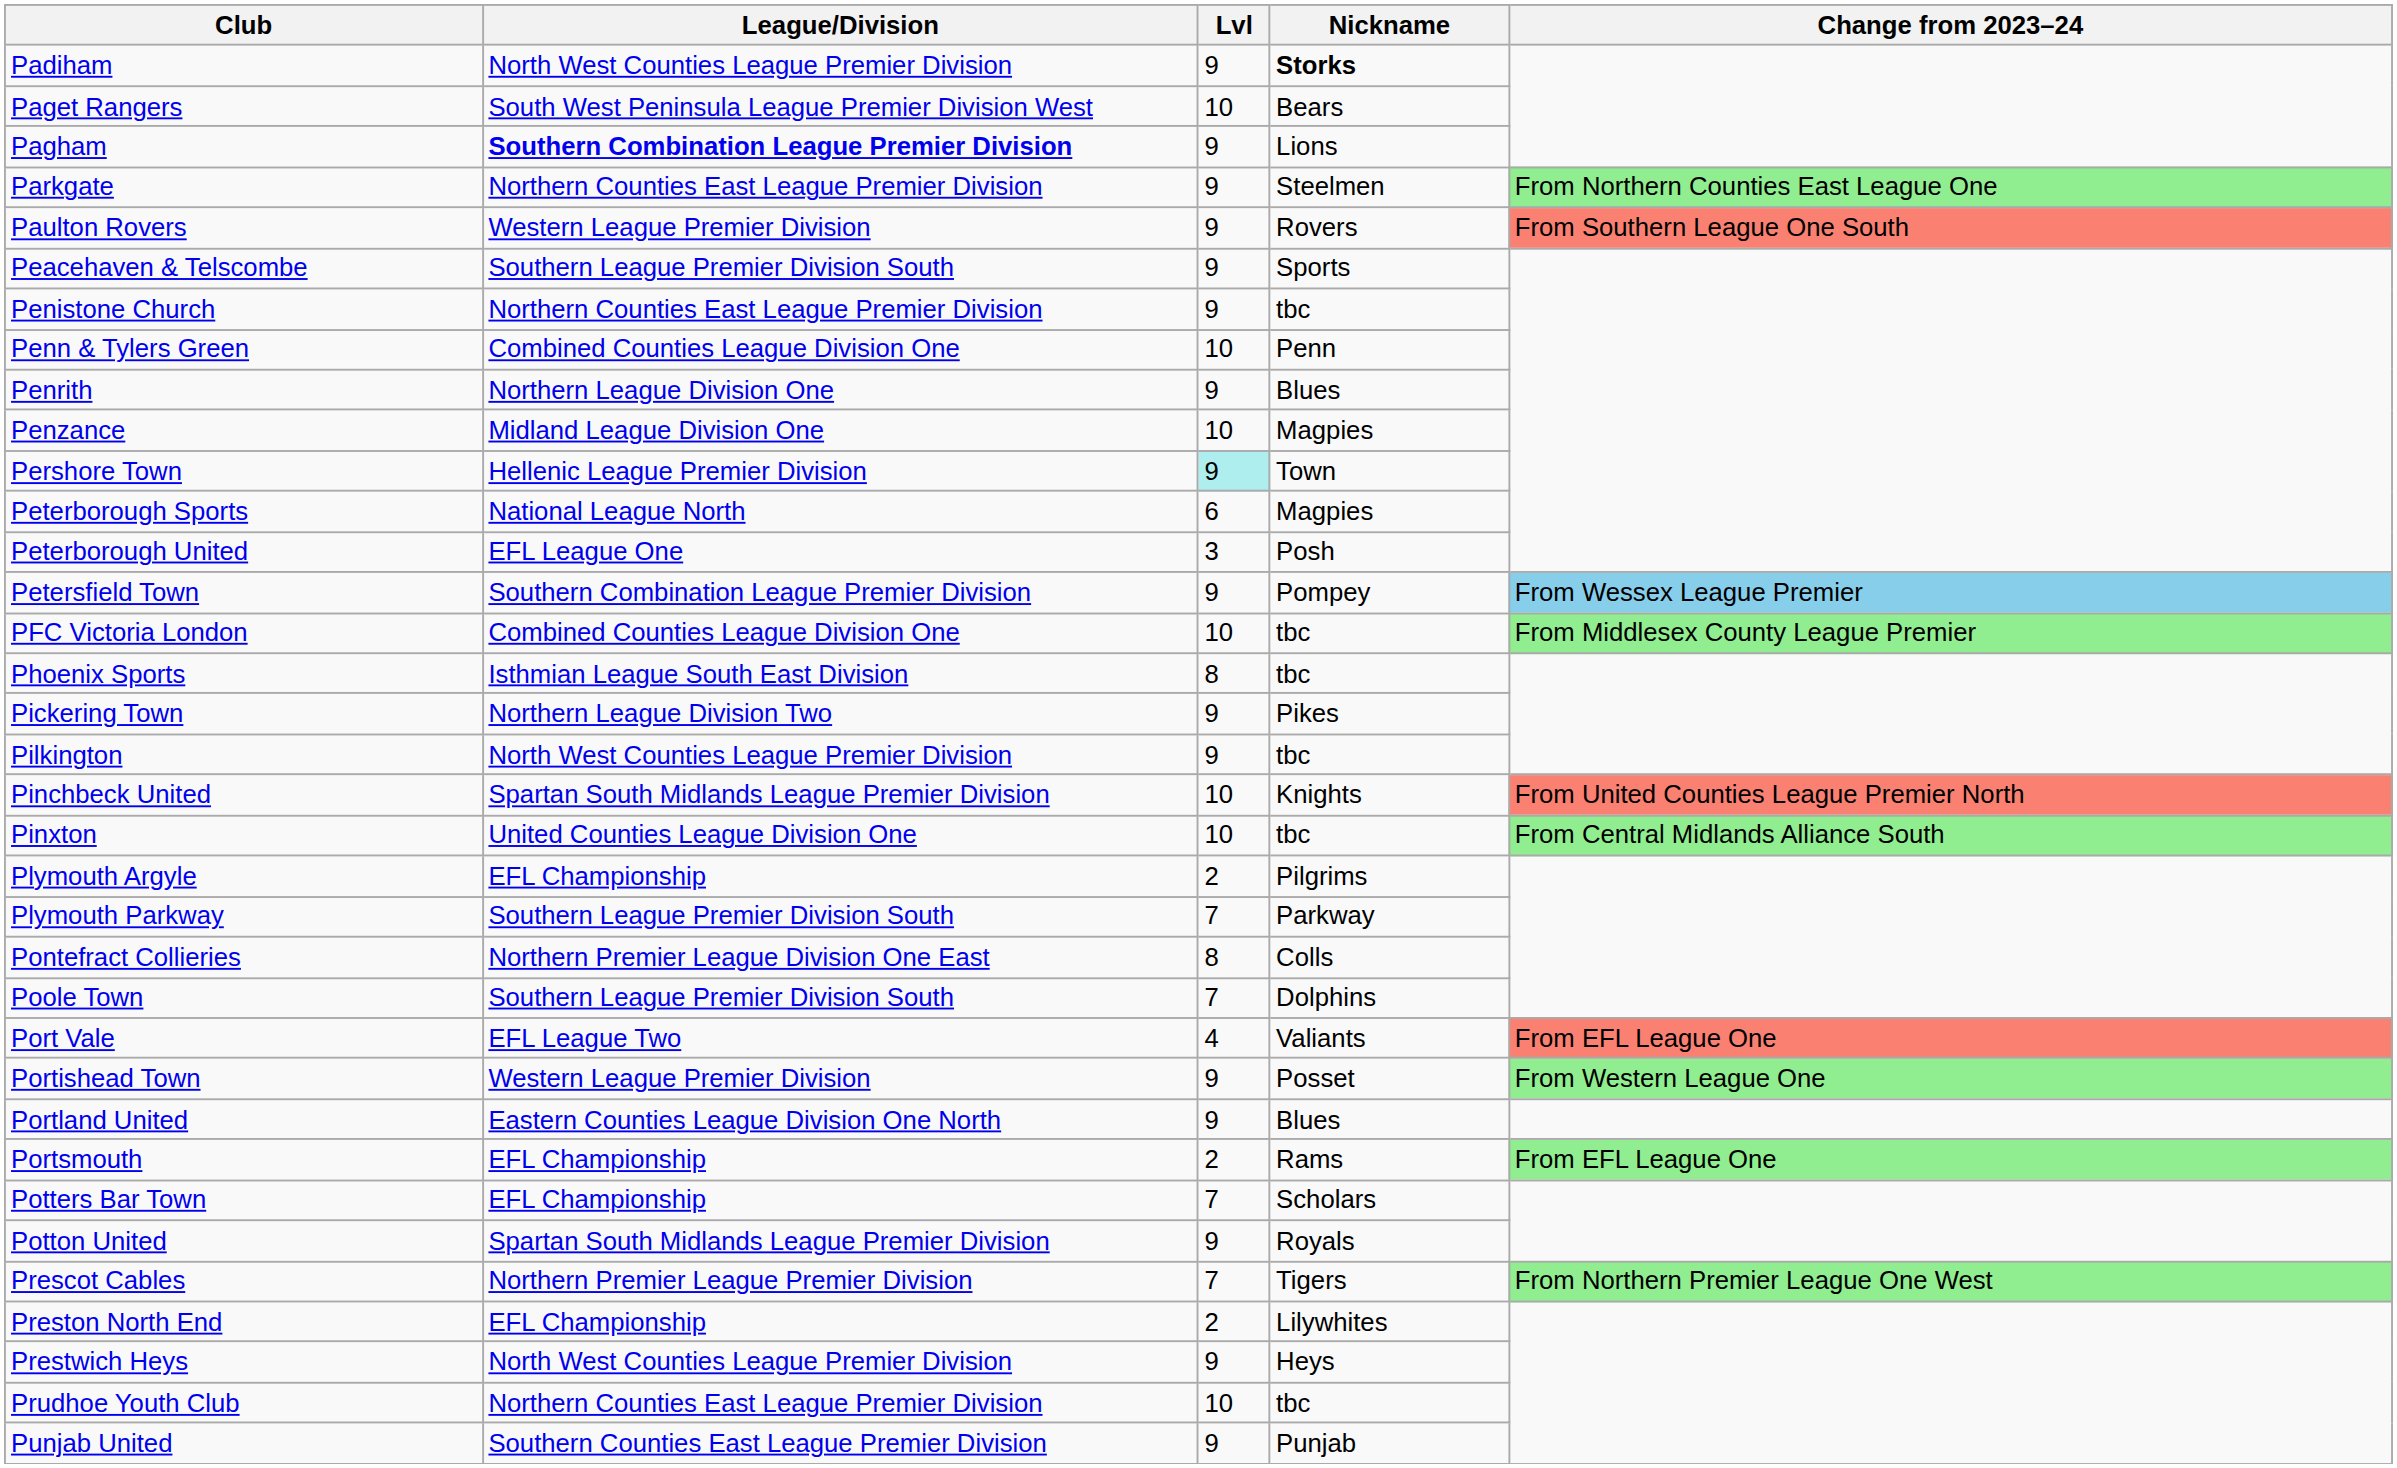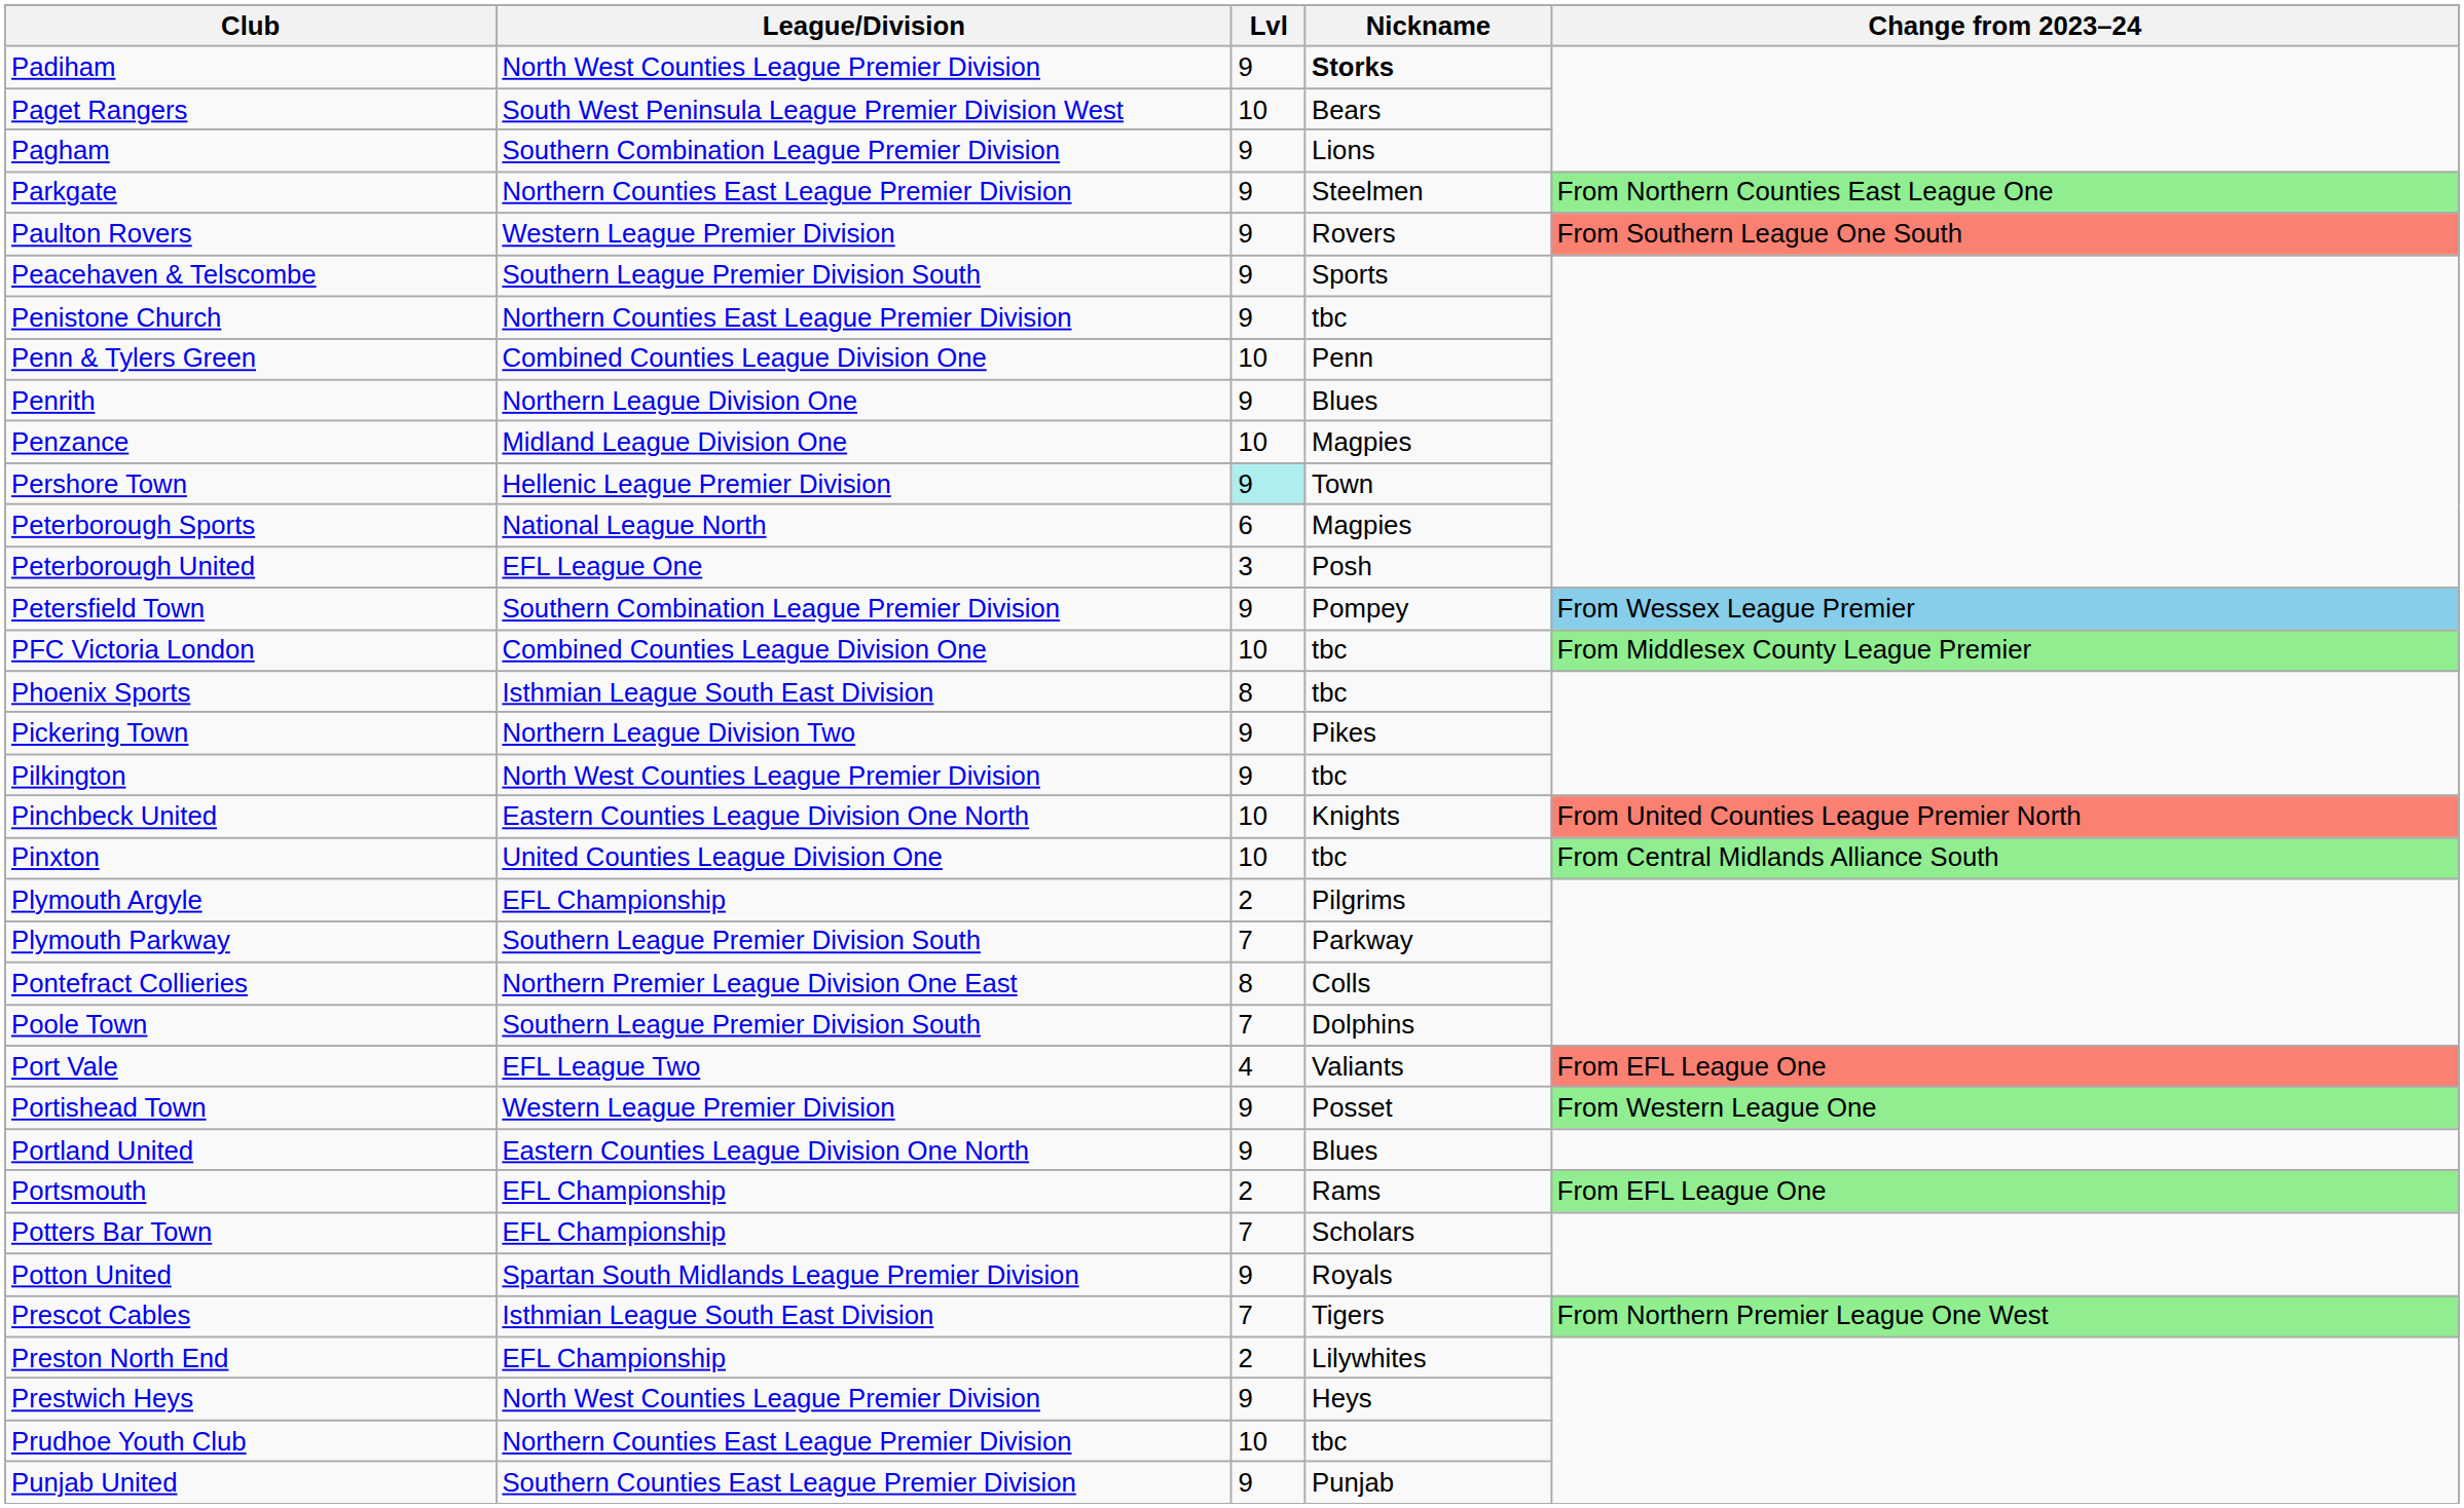Pagham | League/Division: bold -> normal
Pinchbeck United | League/Division: Spartan South Midlands League Premier Division -> Eastern Counties League Division One North
Prescot Cables | League/Division: Northern Premier League Premier Division -> Isthmian League South East Division
